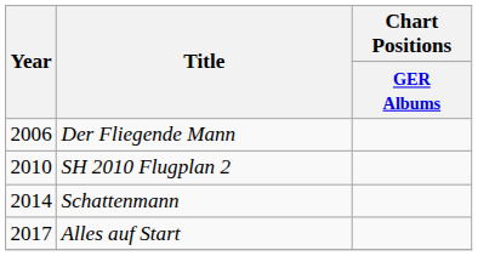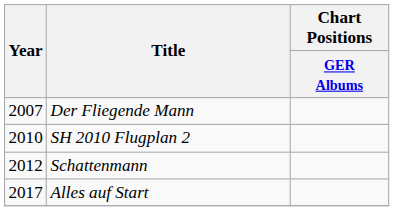Der Fliegende Mann | Year: 2006 -> 2007
Schattenmann | Year: 2014 -> 2012
